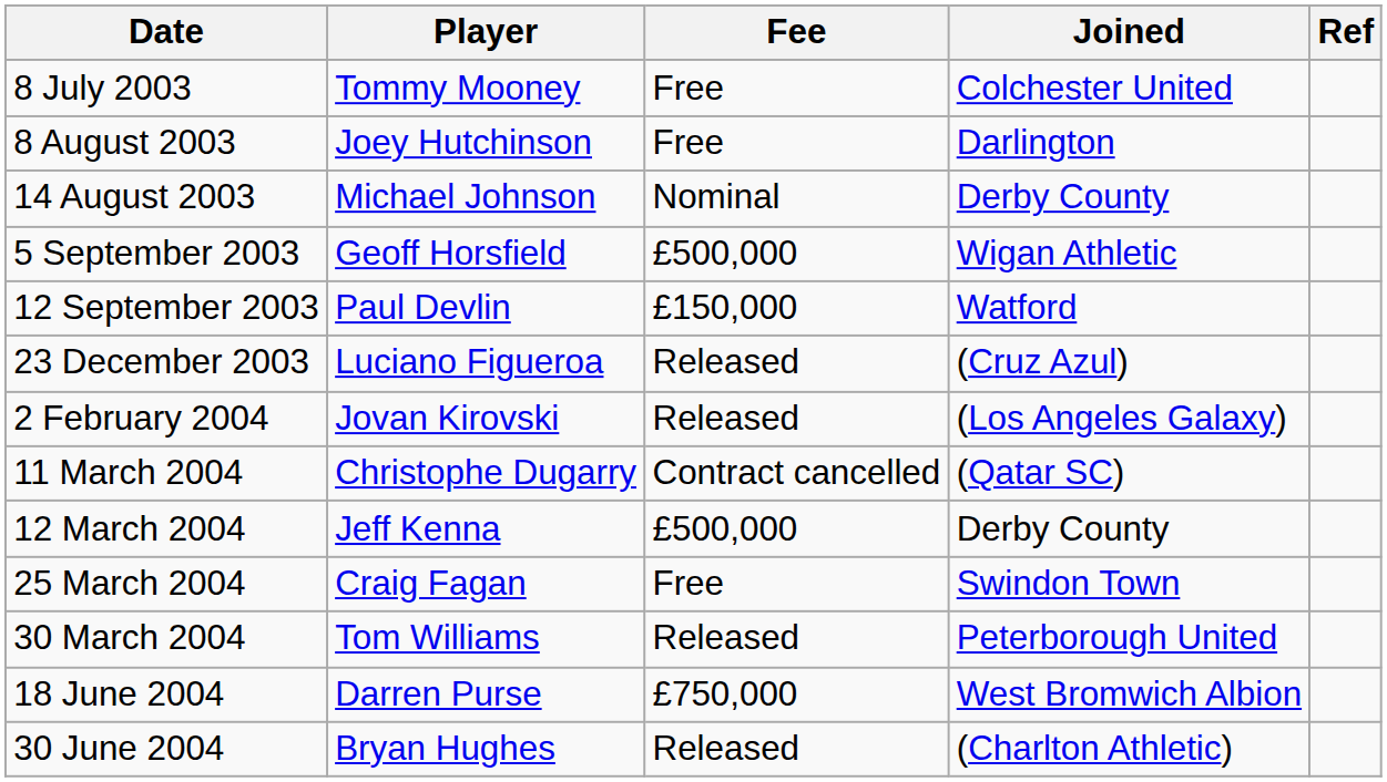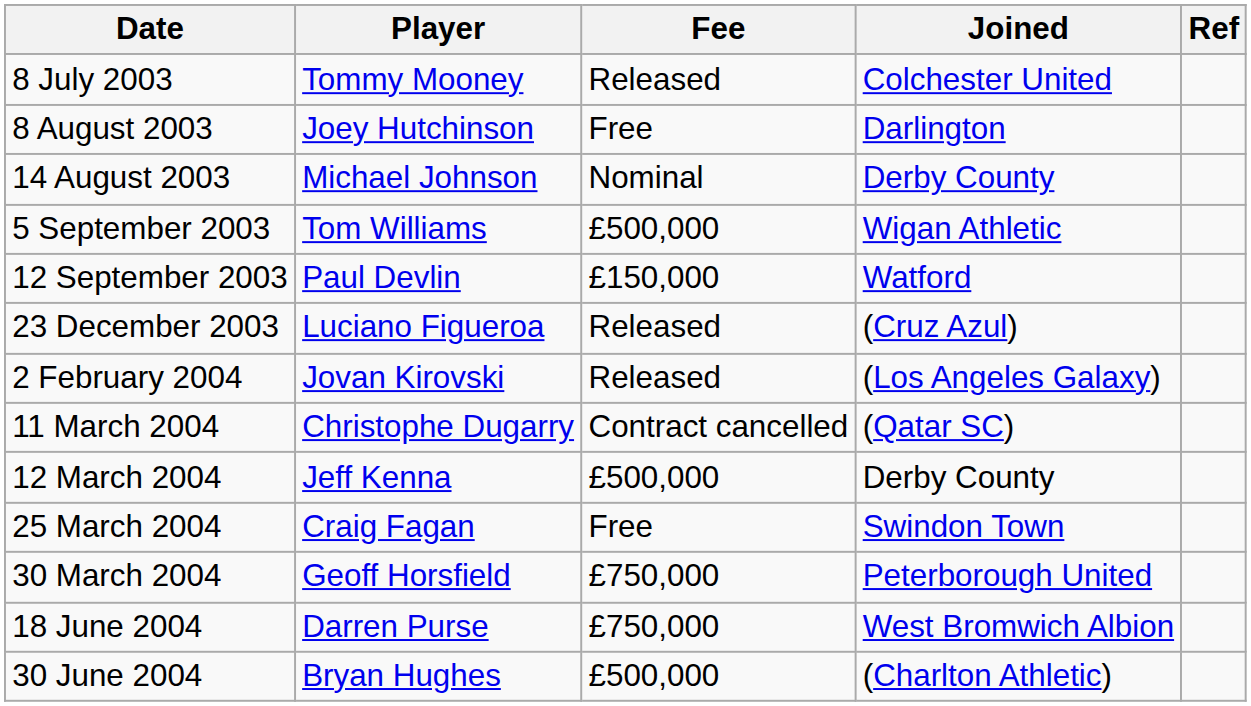8 July 2003 | Fee: Free -> Released
5 September 2003 | Player: Geoff Horsfield -> Tom Williams
30 March 2004 | Player: Tom Williams -> Geoff Horsfield
30 March 2004 | Fee: Released -> £750,000
30 June 2004 | Fee: Released -> £500,000
